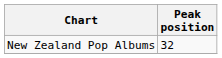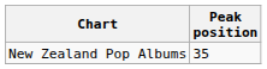New Zealand Pop Albums | Peak position: 32 -> 35
